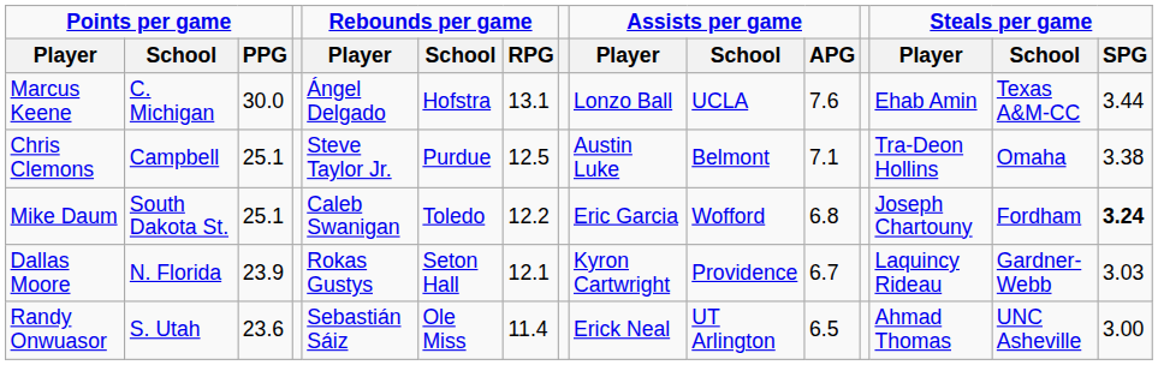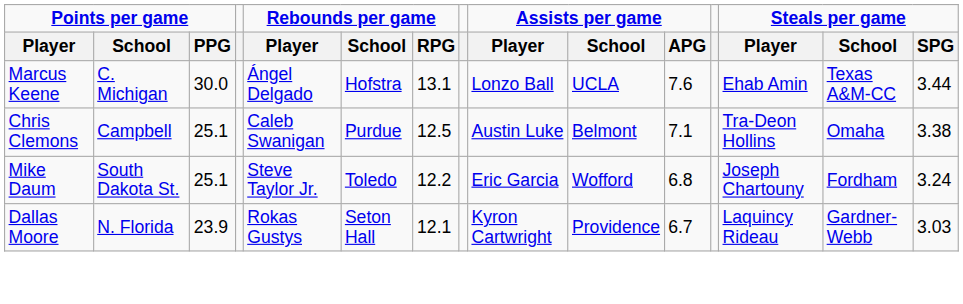Chris Clemons | Rebounds per game / Player: Steve Taylor Jr. -> Caleb Swanigan
Mike Daum | Rebounds per game / Player: Caleb Swanigan -> Steve Taylor Jr.
Mike Daum | Steals per game / SPG: bold -> normal
- row: Randy Onwuasor | S. Utah | 23.6 | Sebastián Sáiz | Ole Miss | 11.4 | Erick Neal | UT Arlington | 6.5 | Ahmad Thomas | UNC Asheville | 3.00
